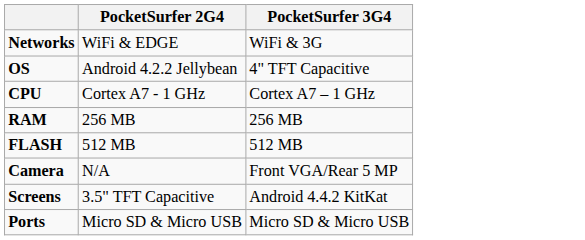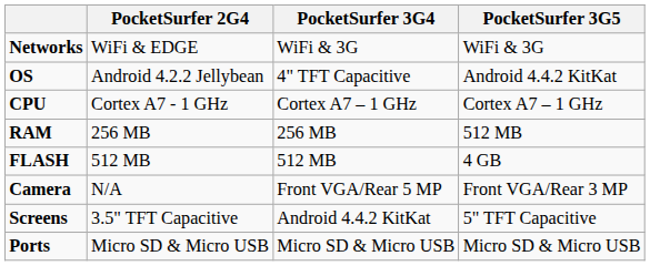+ column: PocketSurfer 3G5 | WiFi & 3G | Android 4.4.2 KitKat | Cortex A7 – 1 GHz | 512 MB | 4 GB | Front VGA/Rear 3 MP | 5" TFT Capacitive | Micro SD & Micro USB
